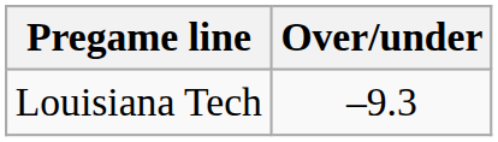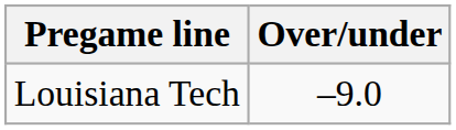Louisiana Tech | Over/under: –9.3 -> –9.0
